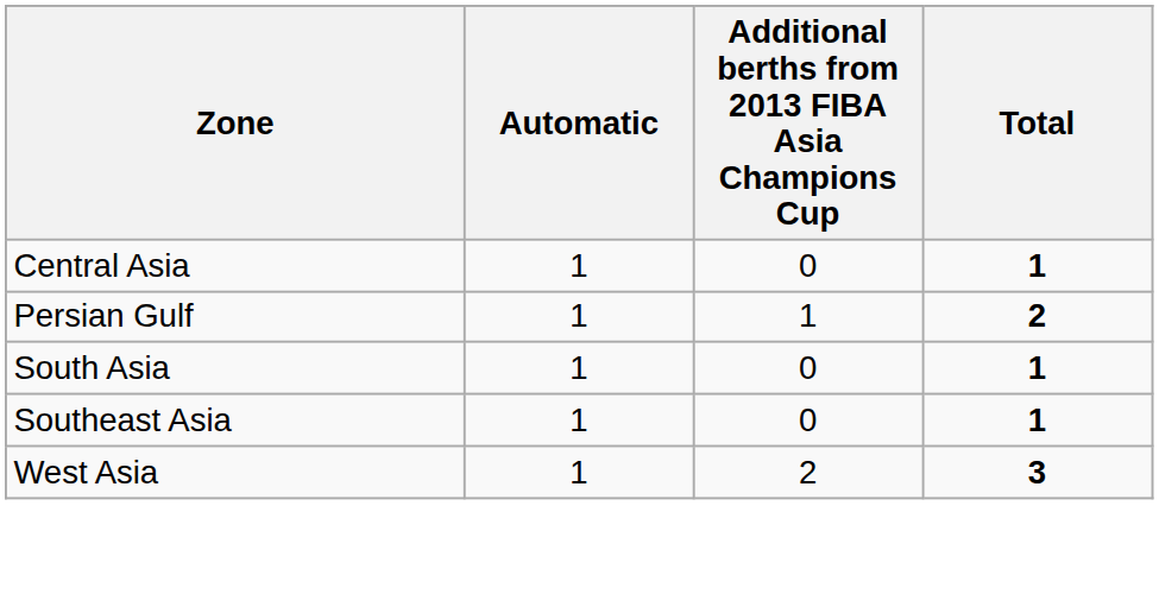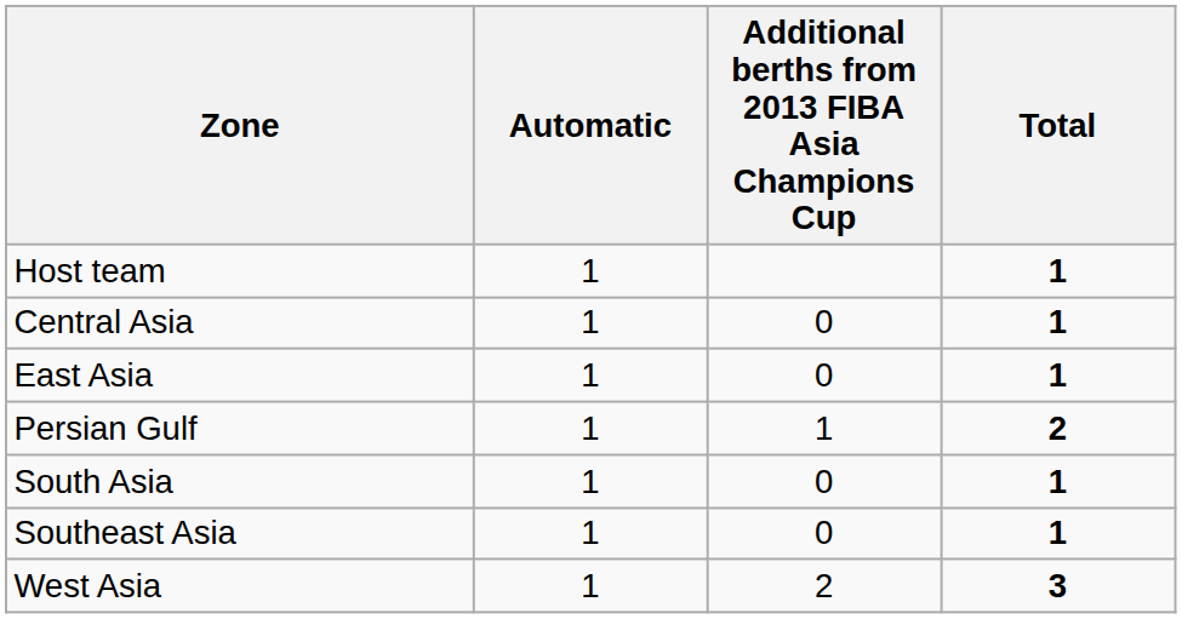+ row: Host team | 1 | 1
+ row: East Asia | 1 | 0 | 1
